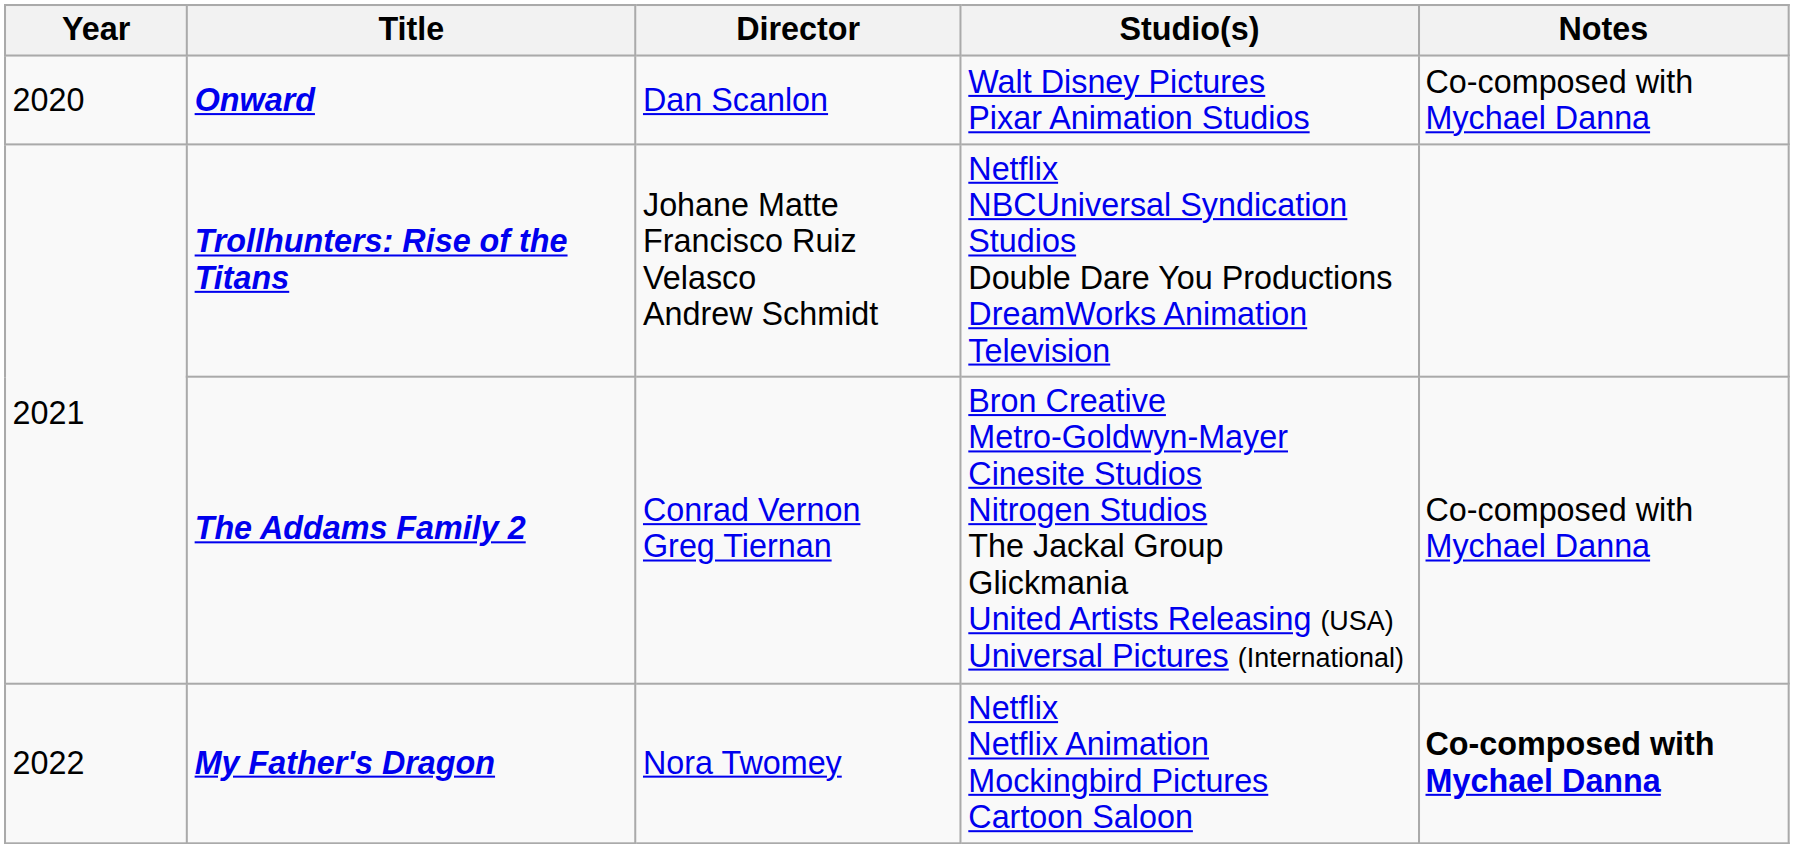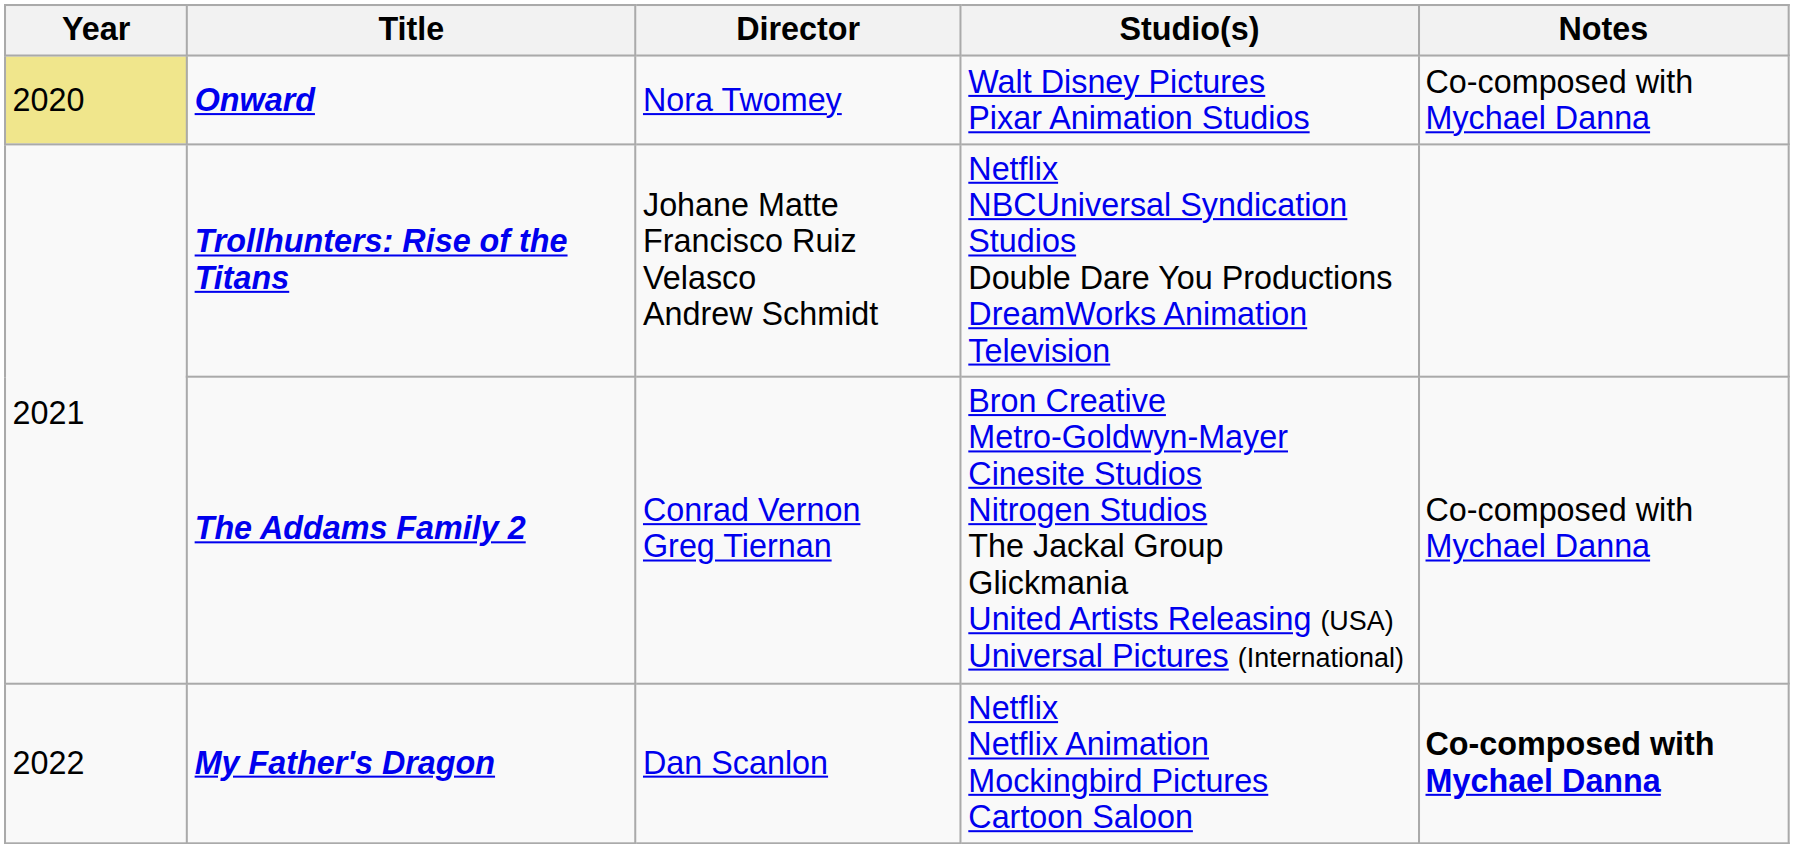Onward | Year: no background -> khaki background
Onward | Director: Dan Scanlon -> Nora Twomey
My Father's Dragon | Director: Nora Twomey -> Dan Scanlon
